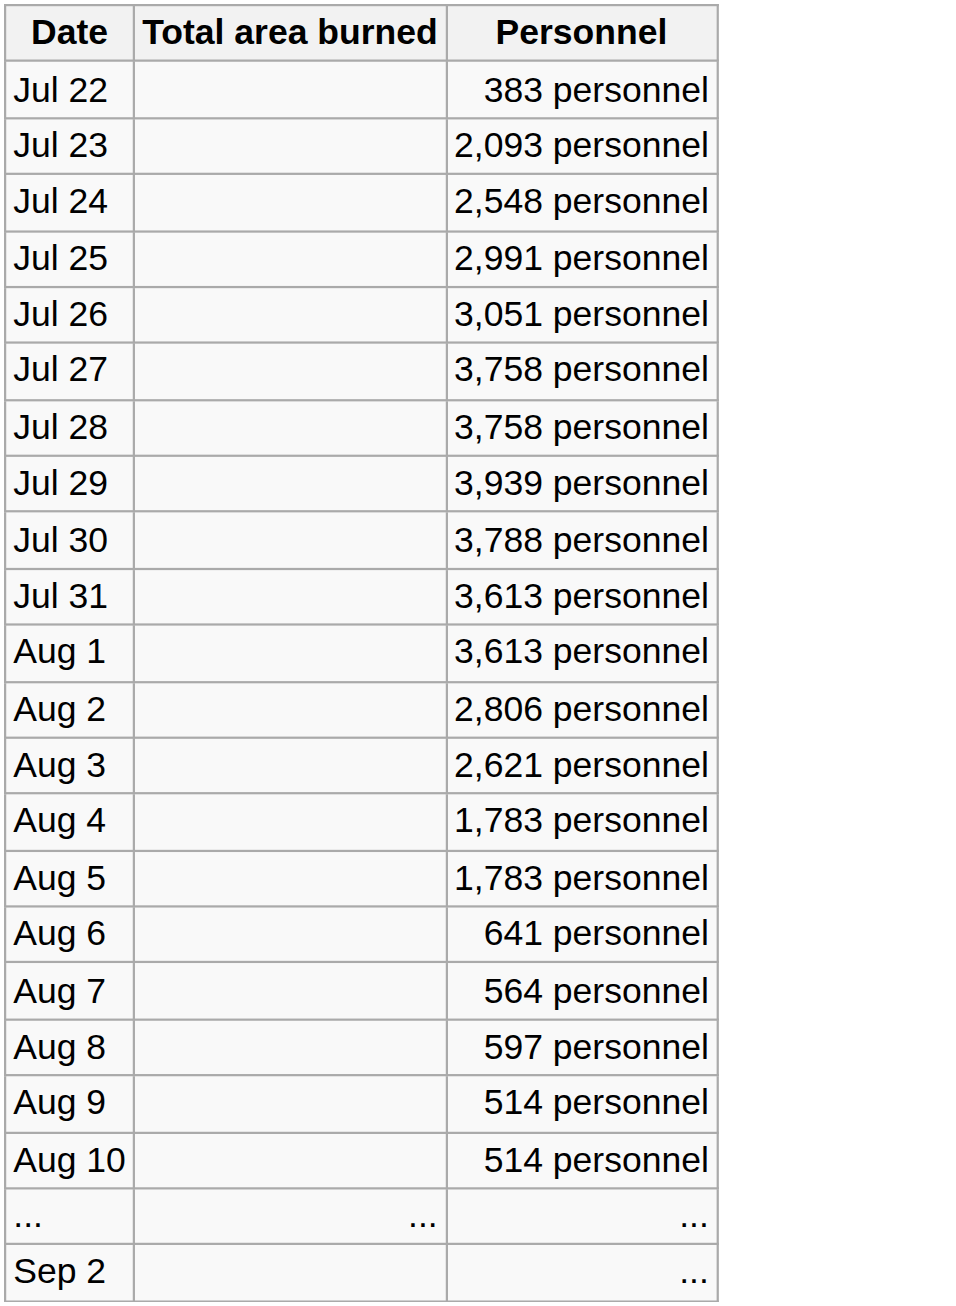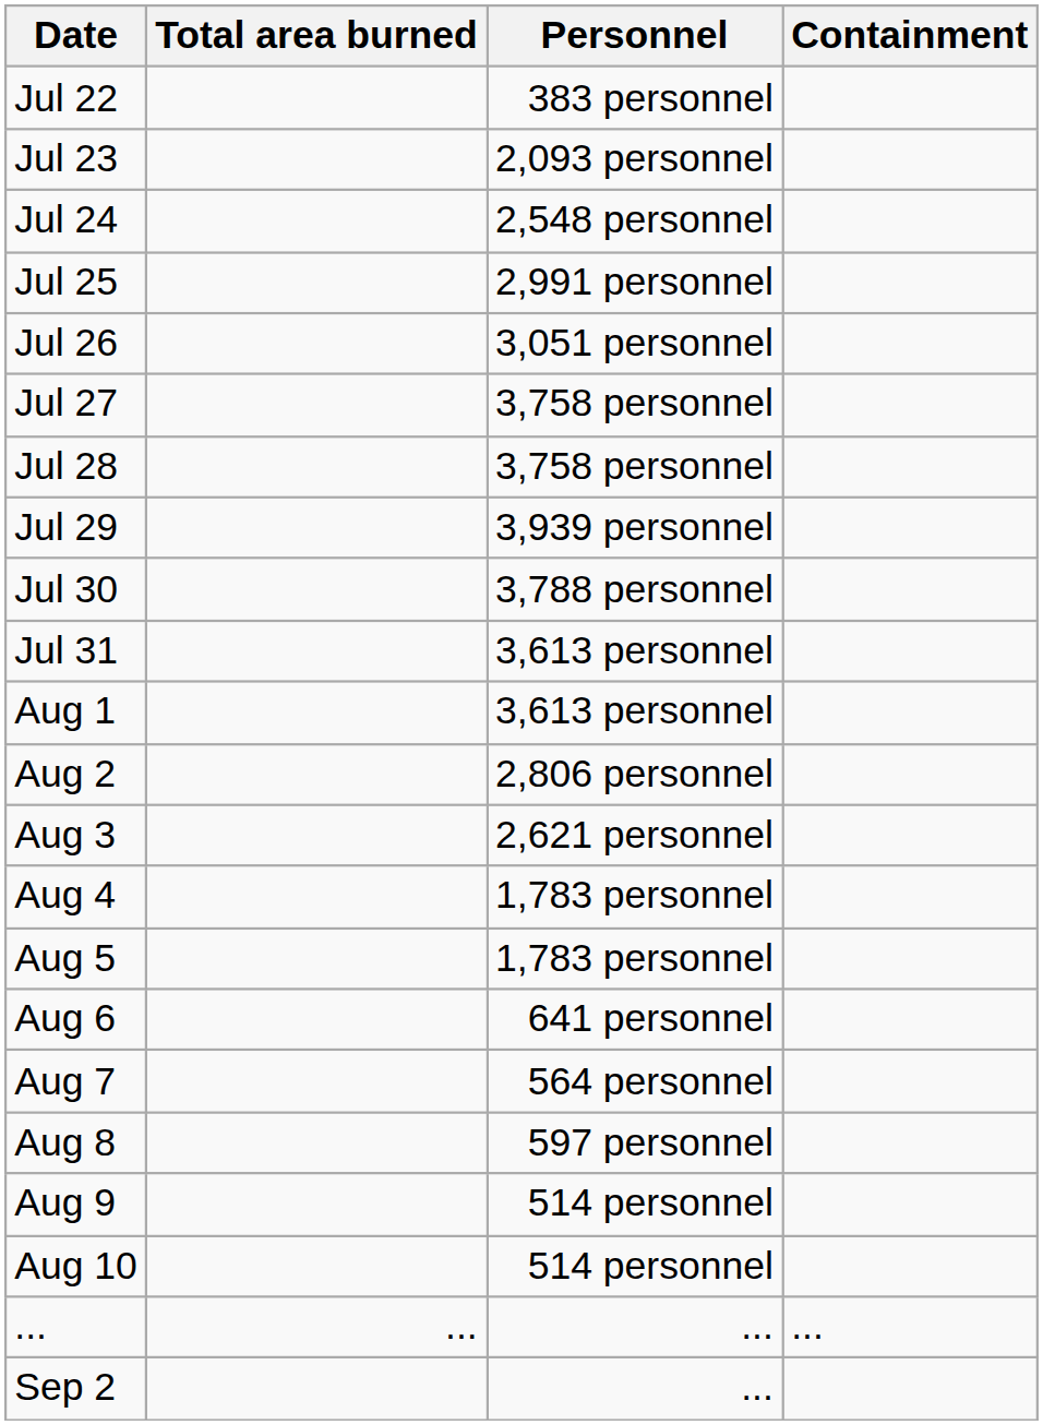+ column: Containment | ...
